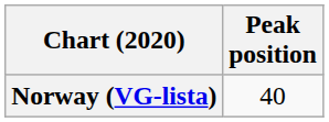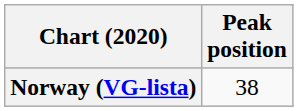Norway (VG-lista) | Peak position: 40 -> 38
